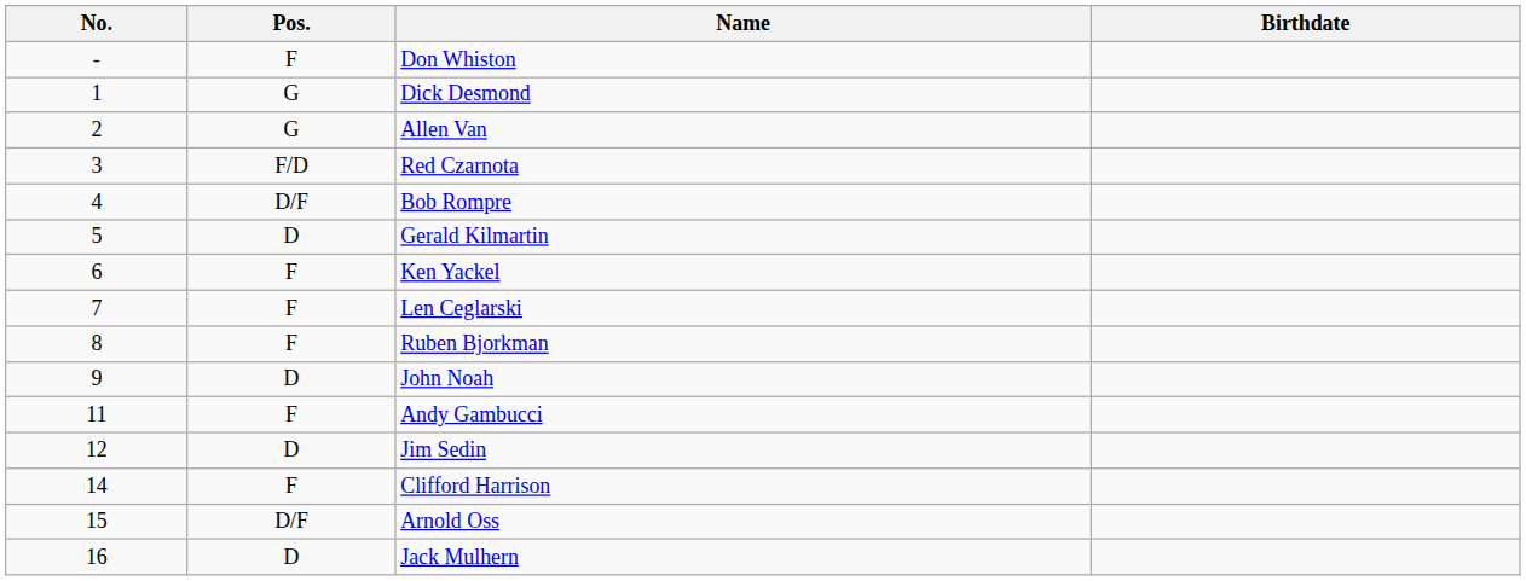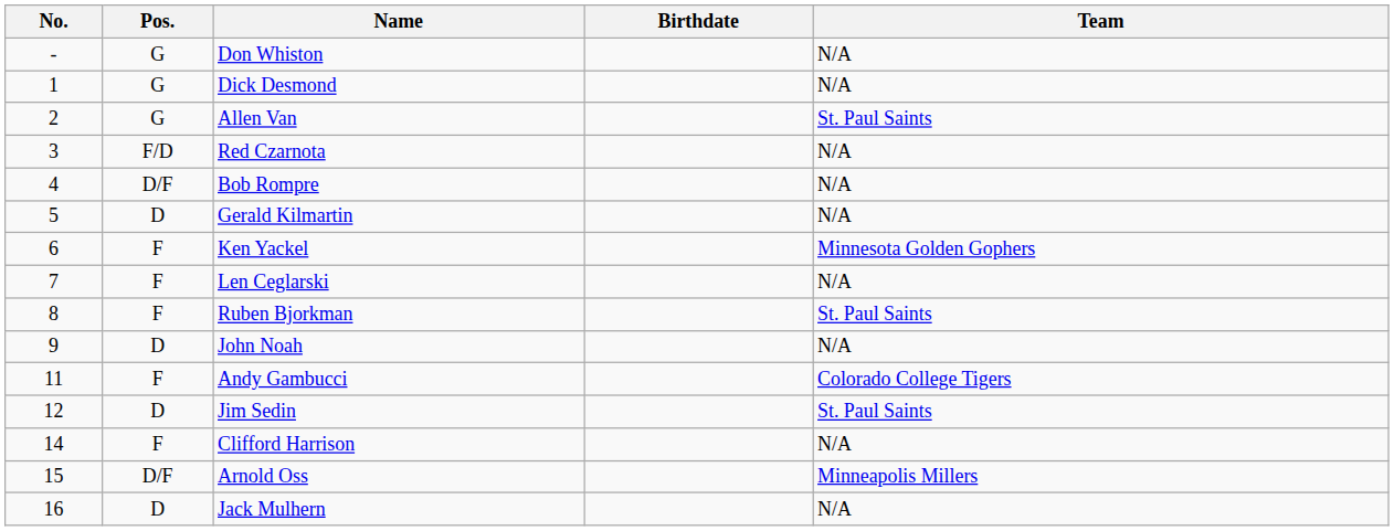+ column: Team | N/A | N/A | St. Paul Saints | N/A | N/A | N/A | Minnesota Golden Gophers | N/A | St. Paul Saints | N/A | Colorado College Tigers | St. Paul Saints | N/A | Minneapolis Millers | N/A
Don Whiston | Pos.: F -> G
